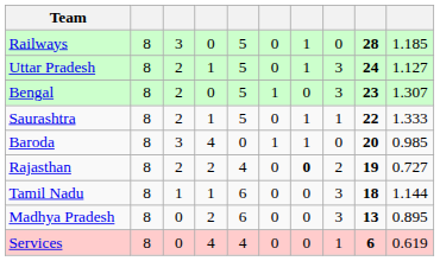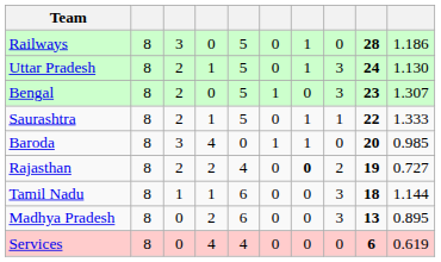Railways | column 10: 1.185 -> 1.186
Uttar Pradesh | column 10: 1.127 -> 1.130
Services | column 8: 1 -> 0
